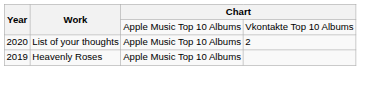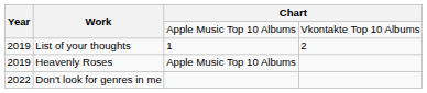List of your thoughts | Year: 2020 -> 2019
List of your thoughts | column 3: Apple Music Top 10 Albums -> 1
+ row: 2022 | Don't look for genres in me
